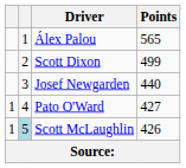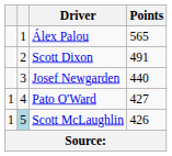Scott Dixon | Points: 499 -> 491
